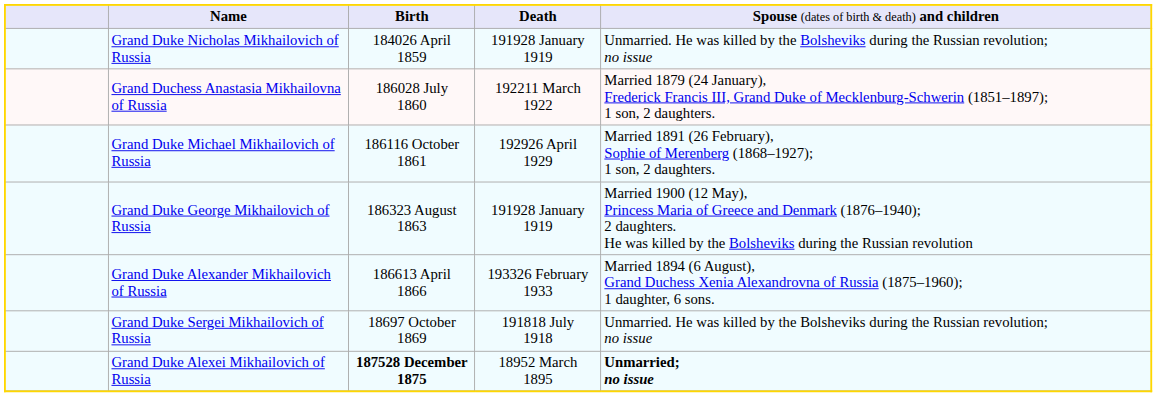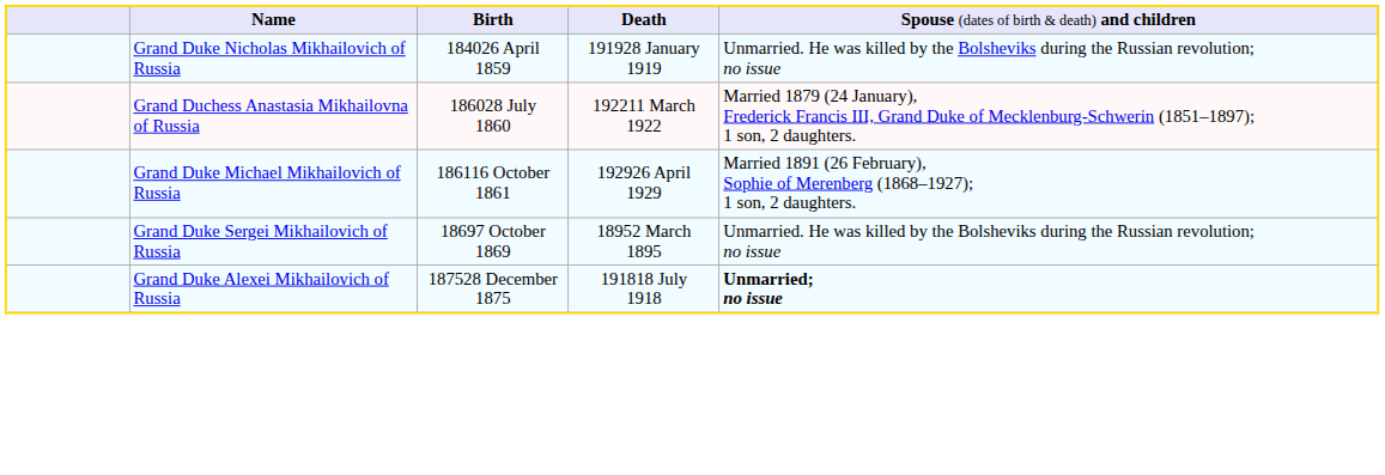- row: Grand Duke George Mikhailovich of Russia | 186323 August 1863 | 191928 January 1919 | Married 1900 (12 May), Princess Maria of Greece and Denmark (1876–1940); 2 daughters. He was killed by the Bolsheviks during the Russian revolution
- row: Grand Duke Alexander Mikhailovich of Russia | 186613 April 1866 | 193326 February 1933 | Married 1894 (6 August), Grand Duchess Xenia Alexandrovna of Russia (1875–1960); 1 daughter, 6 sons.
Grand Duke Sergei Mikhailovich of Russia | column 4: 191818 July 1918 -> 18952 March 1895
Grand Duke Alexei Mikhailovich of Russia | column 3: bold -> normal
Grand Duke Alexei Mikhailovich of Russia | column 4: 18952 March 1895 -> 191818 July 1918
